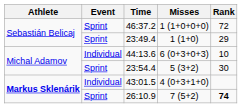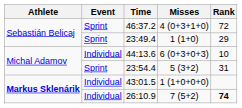46:37.2 | Misses: 1 (1+0+0+0) -> 4 (0+3+1+0)
23:54.4 | Rank: 30 -> 31
43:01.5 | Misses: 4 (0+3+1+0) -> 1 (1+0+0+0)
26:10.9 | Event: Sprint -> Individual
